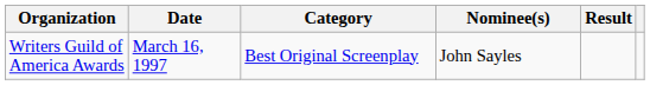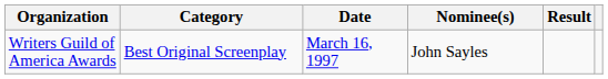columns swapped: Date <-> Category
